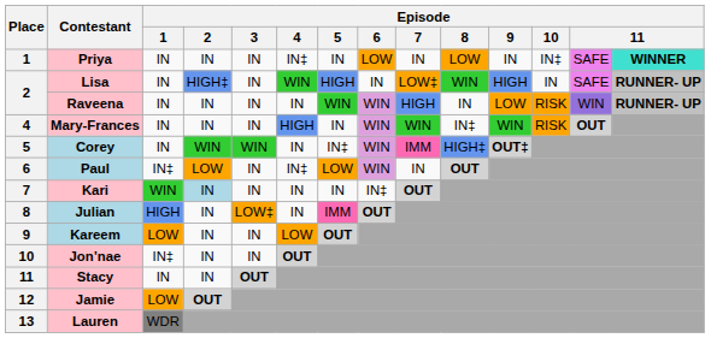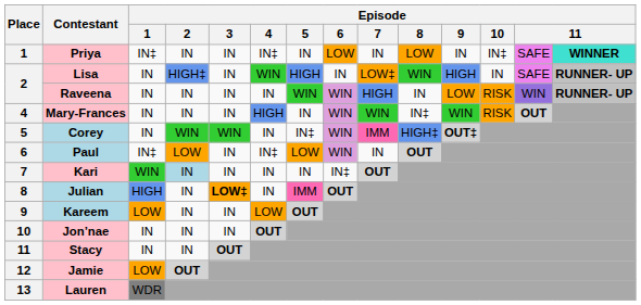Priya | Episode / 1: IN -> IN‡
Julian | Episode / 3: normal -> bold
Jon’nae | Episode / 1: IN‡ -> IN
